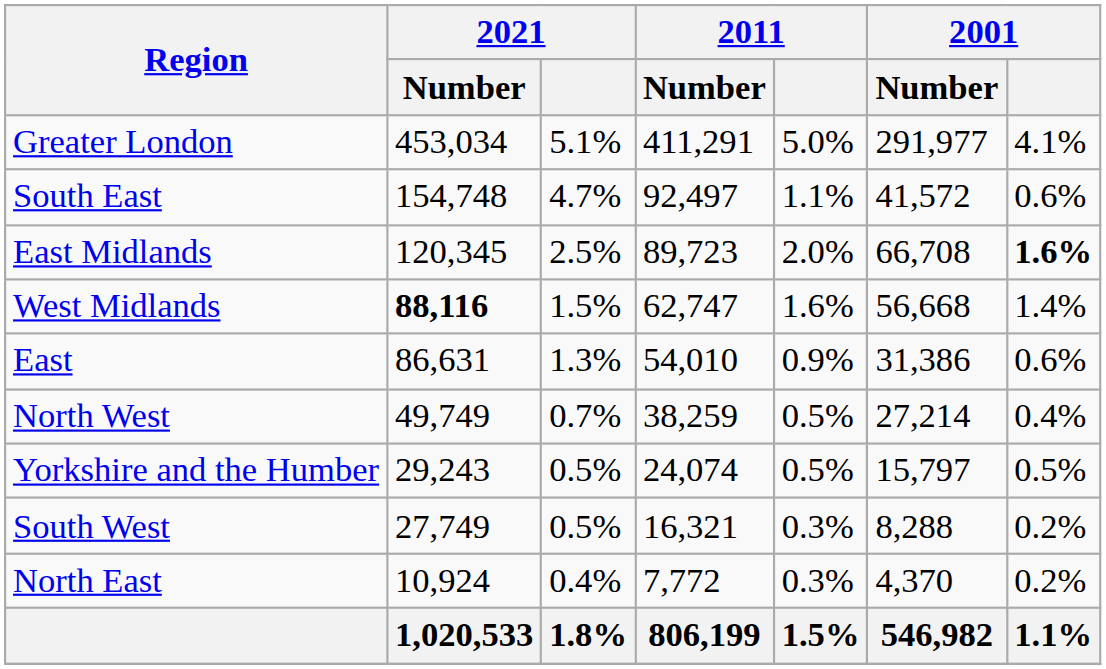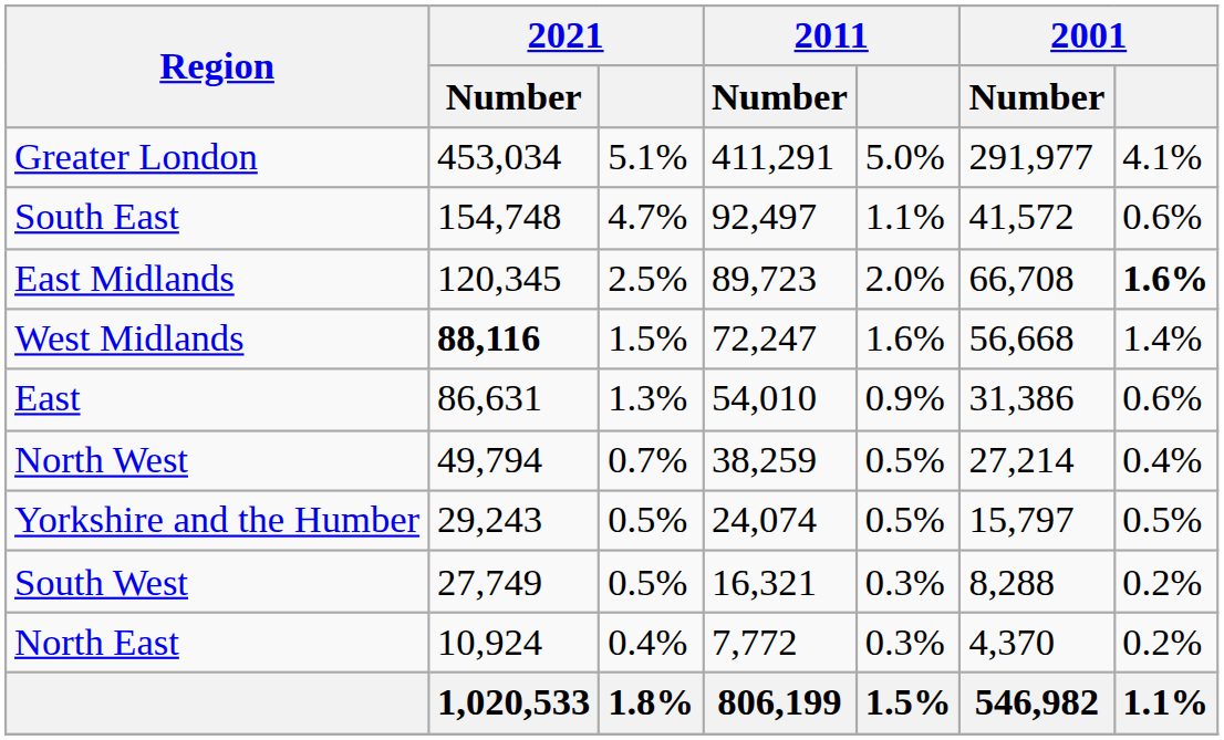West Midlands | 2011 / Number: 62,747 -> 72,247
North West | 2021 / Number: 49,749 -> 49,794
